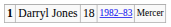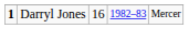Darryl Jones | column 3: 18 -> 16
